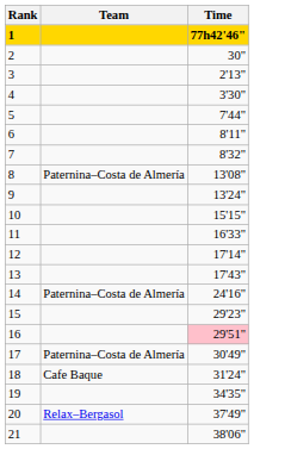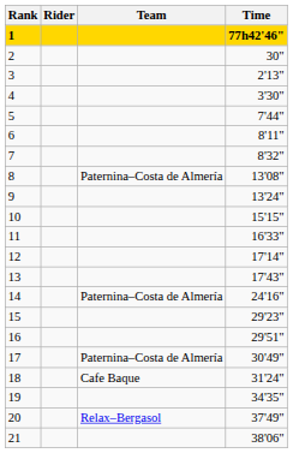+ column: Rider
16 | Time: pink background -> no background
